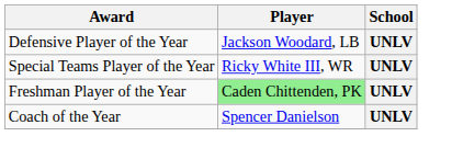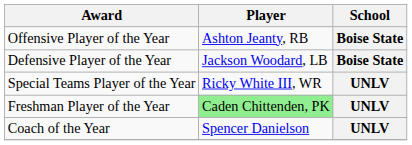+ row: Offensive Player of the Year | Ashton Jeanty, RB | Boise State
Defensive Player of the Year | School: UNLV -> Boise State
